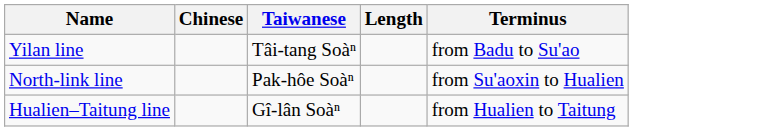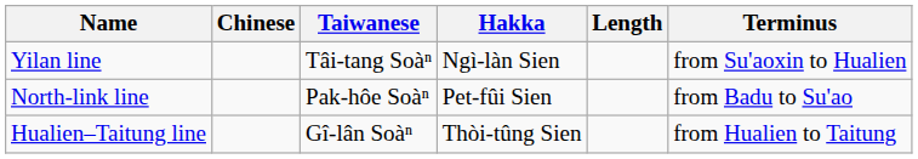+ column: Hakka | Ngì-làn Sien | Pet-fûi Sien | Thòi-tûng Sien
Yilan line | Terminus: from Badu to Su'ao -> from Su'aoxin to Hualien
North-link line | Terminus: from Su'aoxin to Hualien -> from Badu to Su'ao
